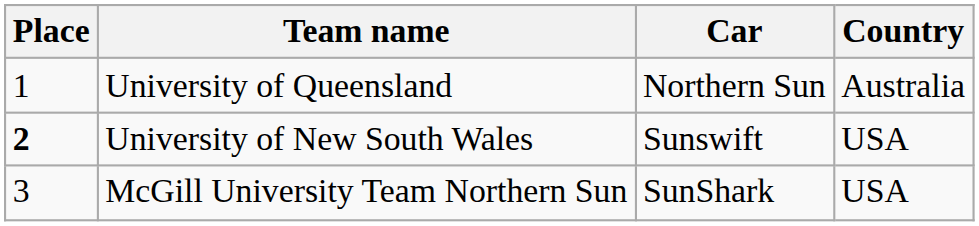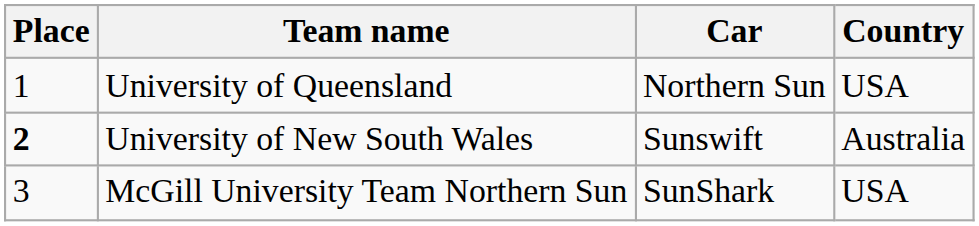University of Queensland | Country: Australia -> USA
University of New South Wales | Country: USA -> Australia
